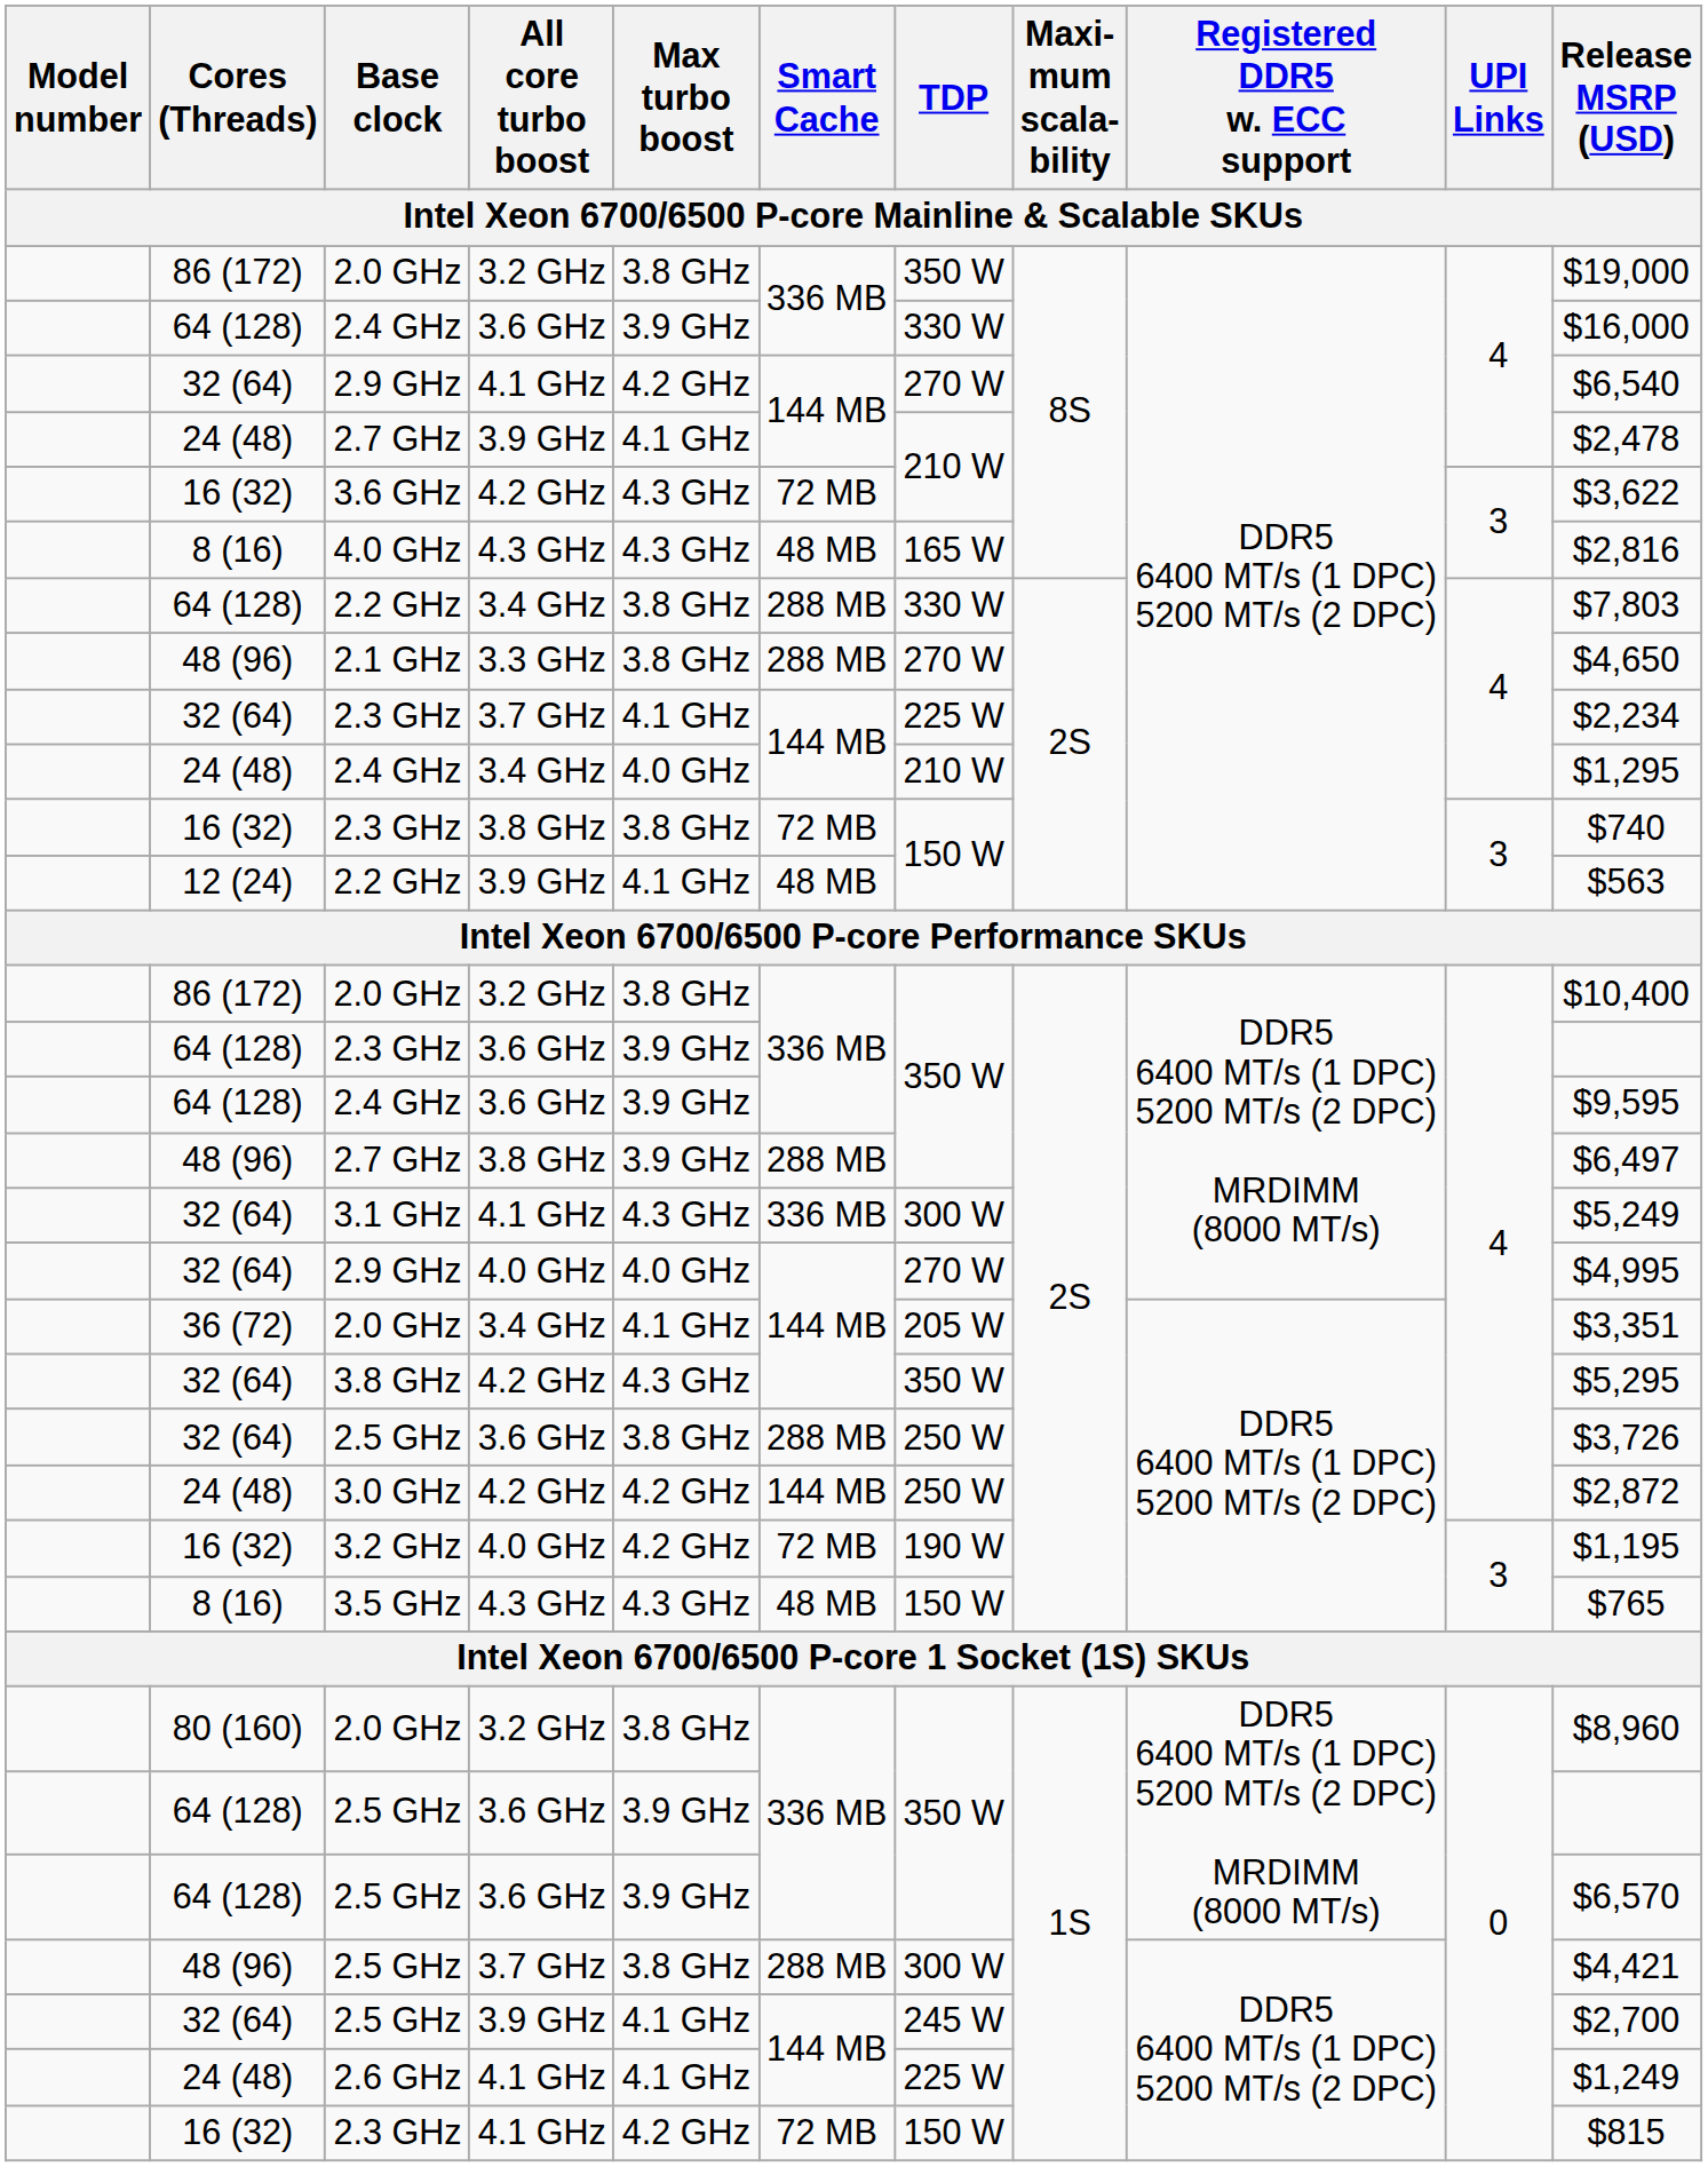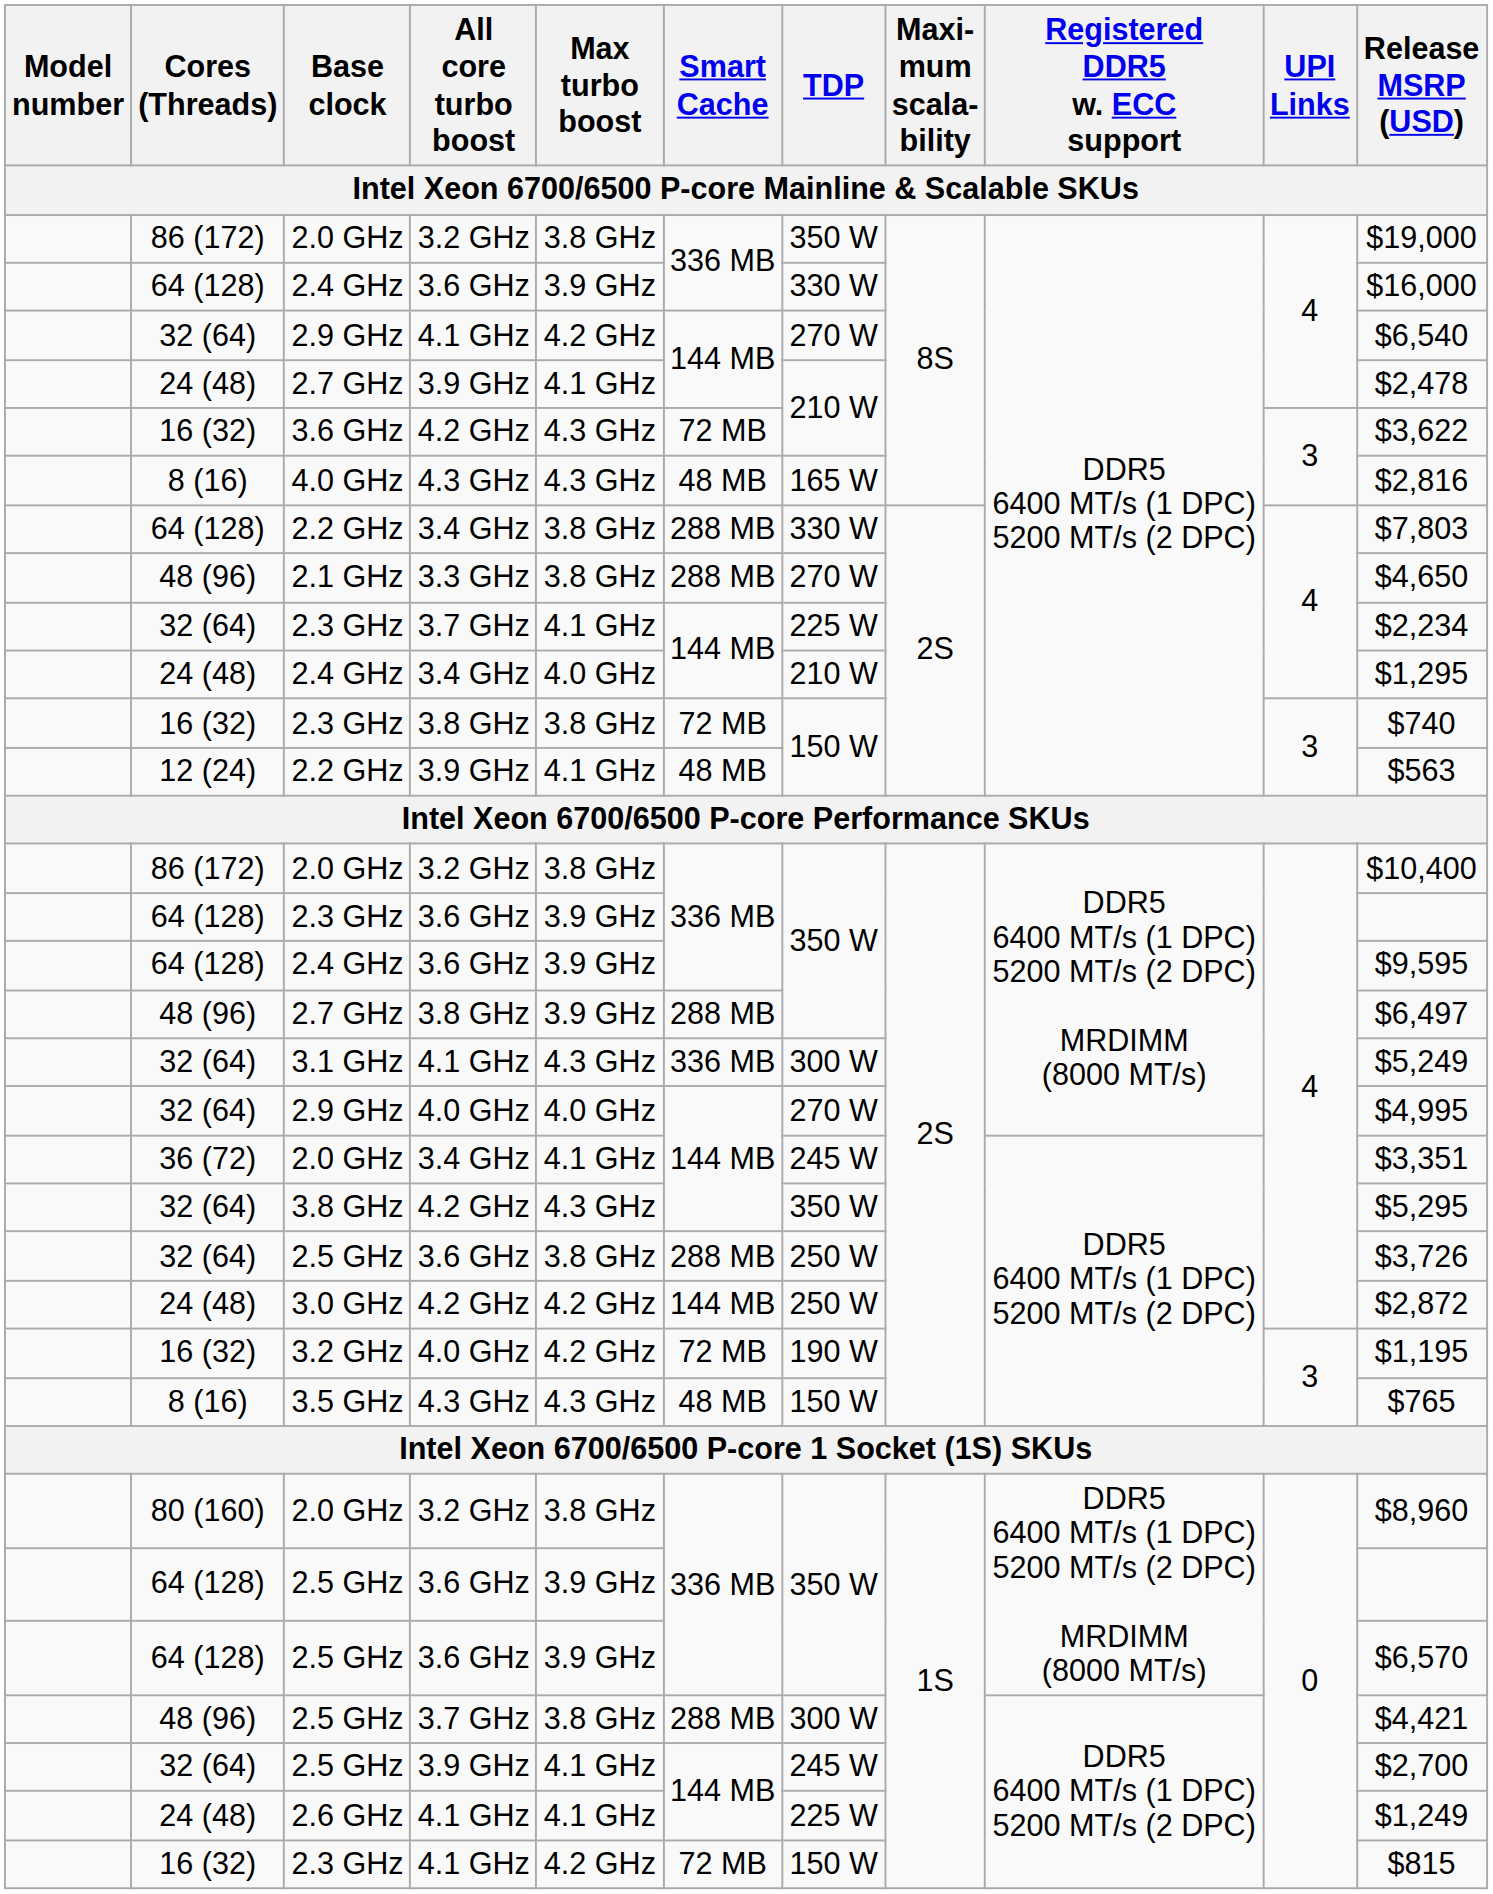2.0 GHz / 3.4 GHz | TDP: 205 W -> 245 W
